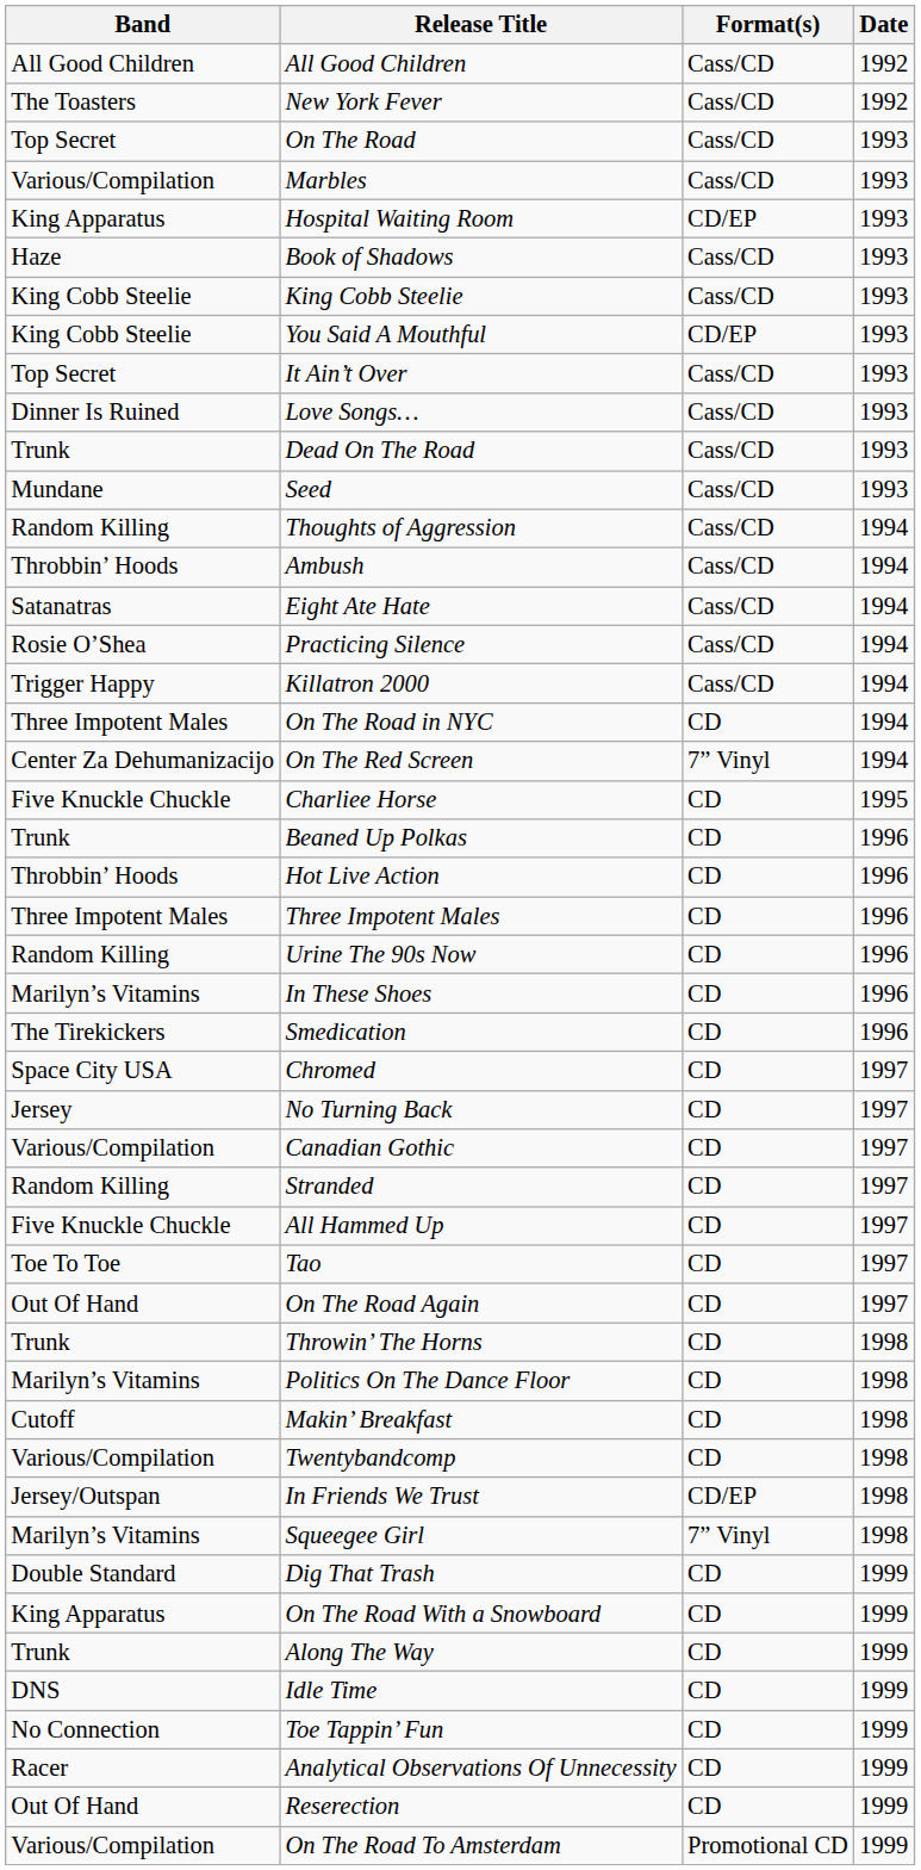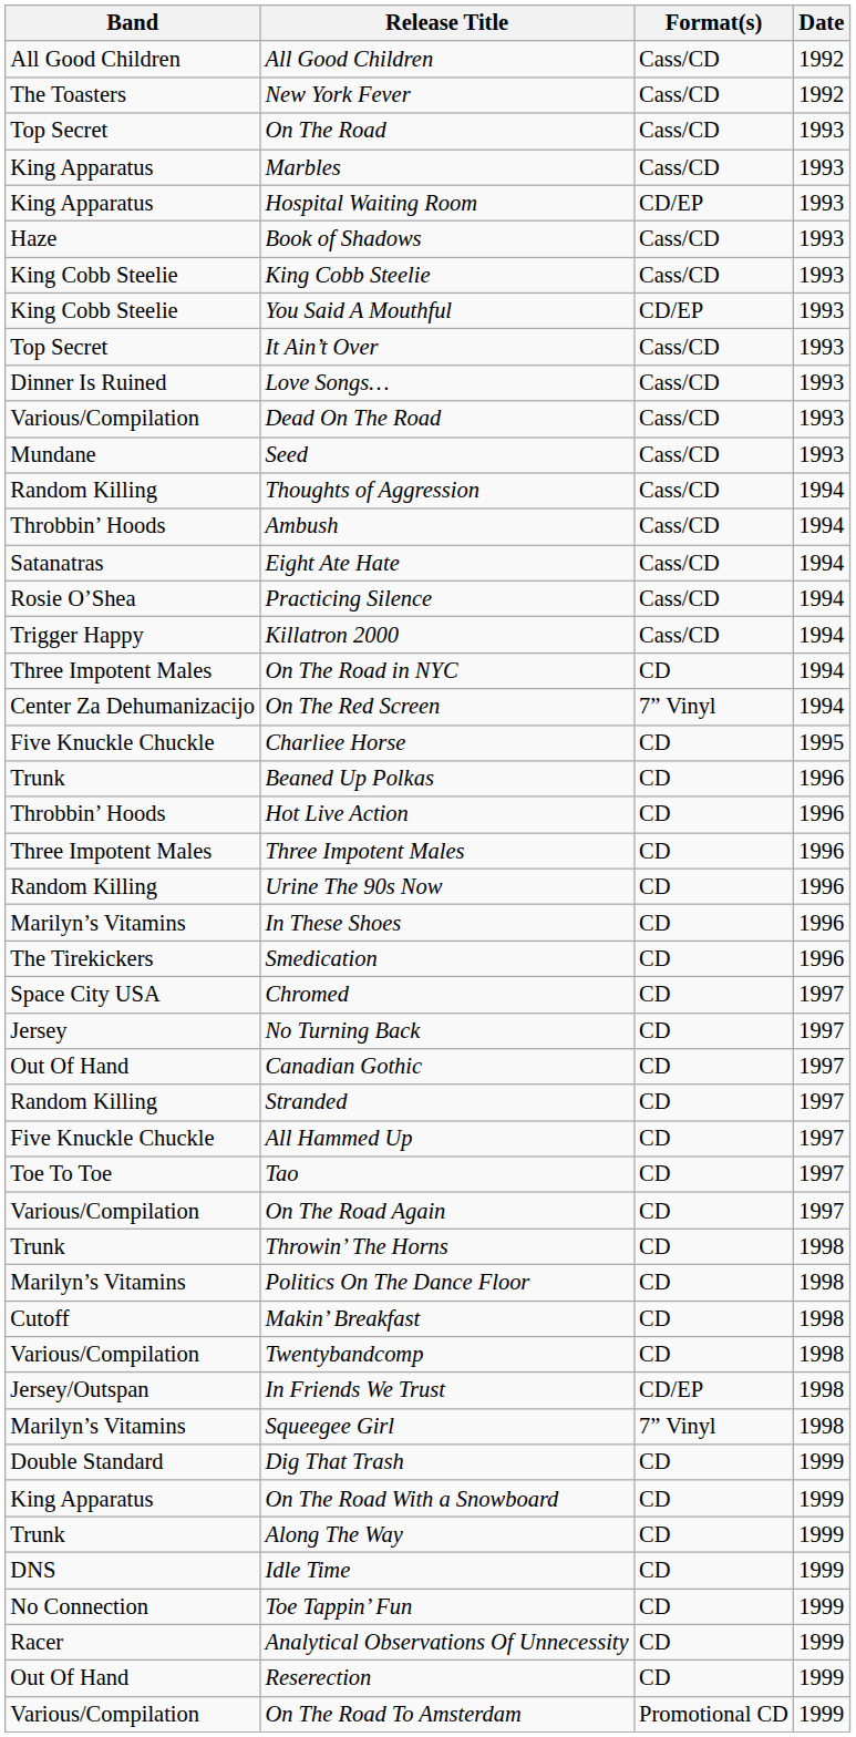Marbles | Band: Various/Compilation -> King Apparatus
Dead On The Road | Band: Trunk -> Various/Compilation
Canadian Gothic | Band: Various/Compilation -> Out Of Hand
On The Road Again | Band: Out Of Hand -> Various/Compilation
